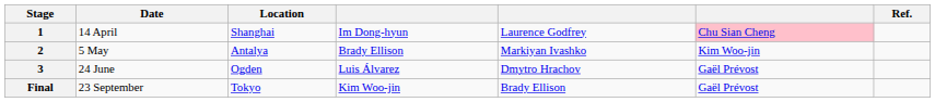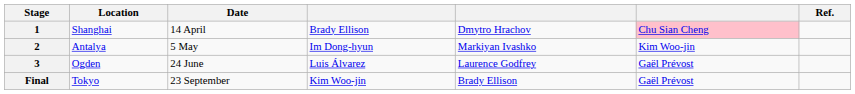columns swapped: Date <-> Location
1 | column 4: Im Dong-hyun -> Brady Ellison
1 | column 5: Laurence Godfrey -> Dmytro Hrachov
2 | column 4: Brady Ellison -> Im Dong-hyun
3 | column 5: Dmytro Hrachov -> Laurence Godfrey
